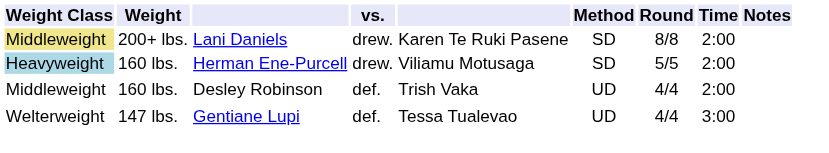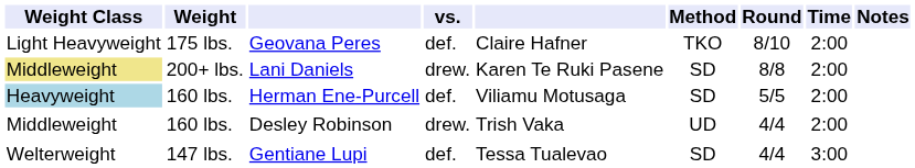+ row: Light Heavyweight | 175 lbs. | Geovana Peres | def. | Claire Hafner | TKO | 8/10 | 2:00
Herman Ene-Purcell | vs.: drew. -> def.
Desley Robinson | vs.: def. -> drew.
Gentiane Lupi | Method: UD -> SD
